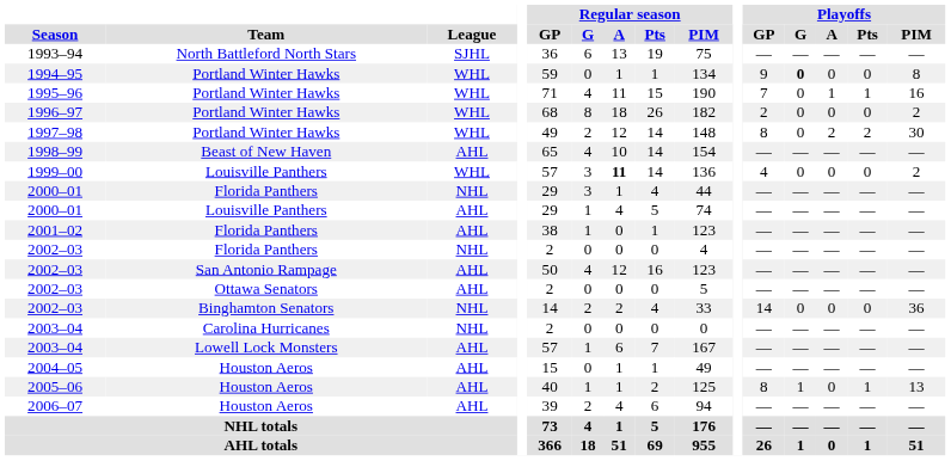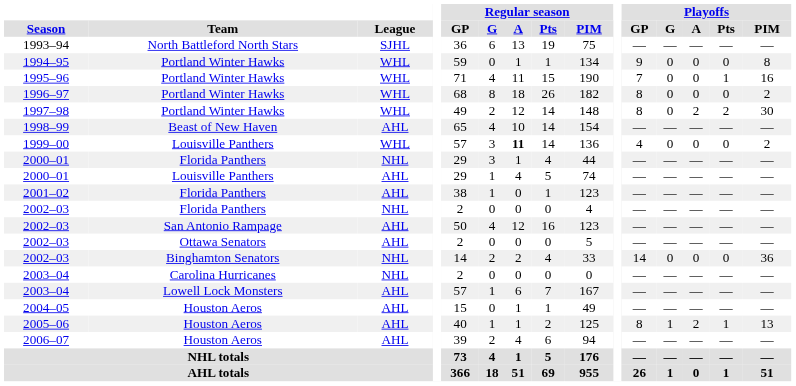1994–95 | Playoffs / G: bold -> normal
1995–96 | Playoffs / A: 1 -> 0
1996–97 | Playoffs / GP: 2 -> 8
2005–06 | Playoffs / A: 0 -> 2
